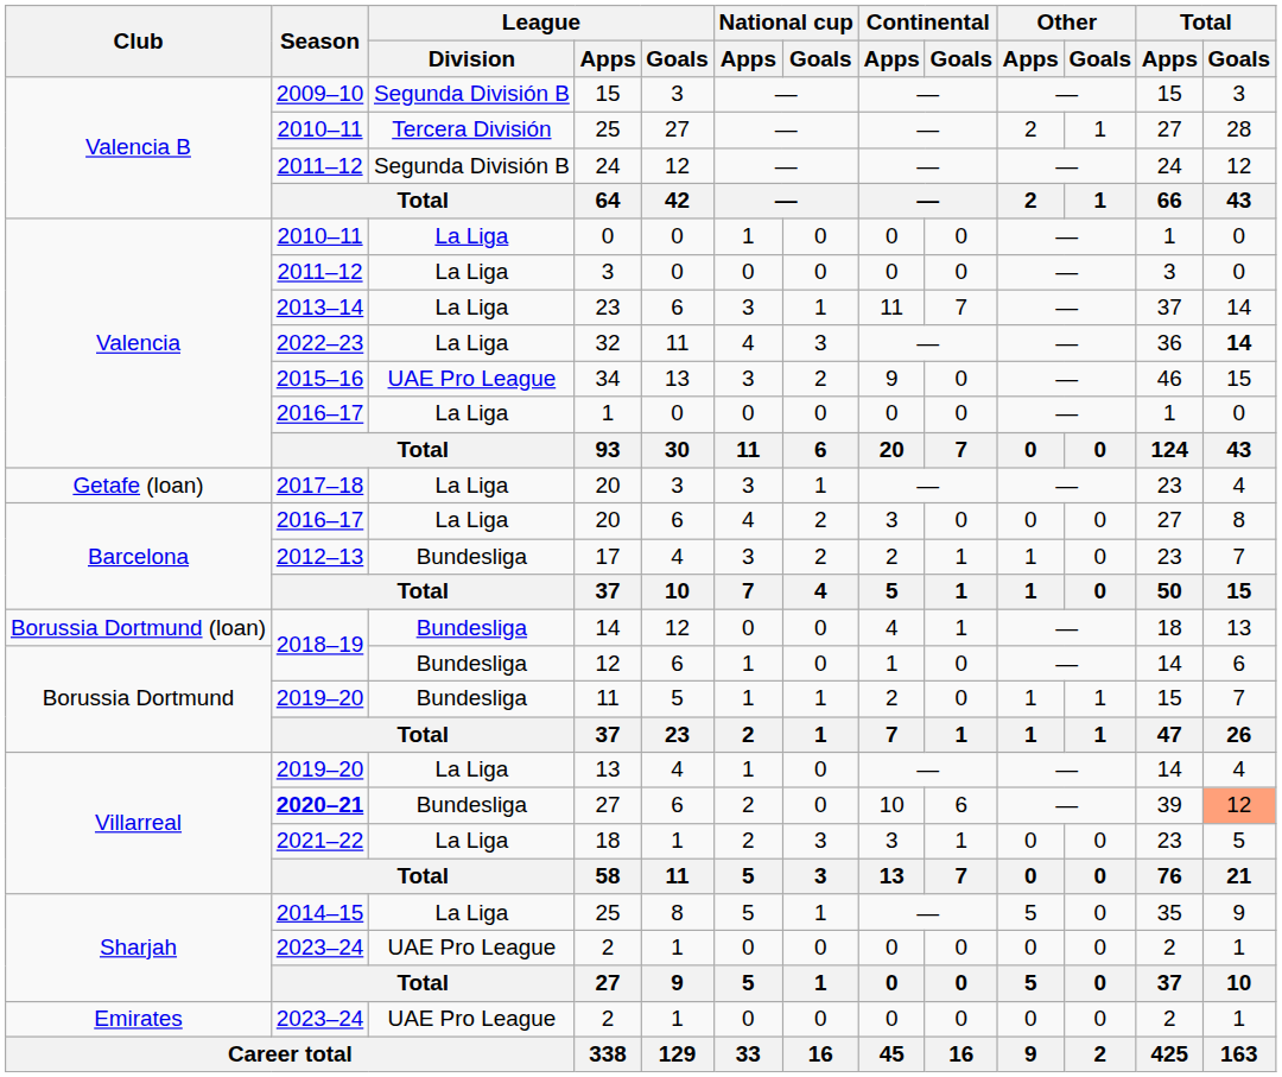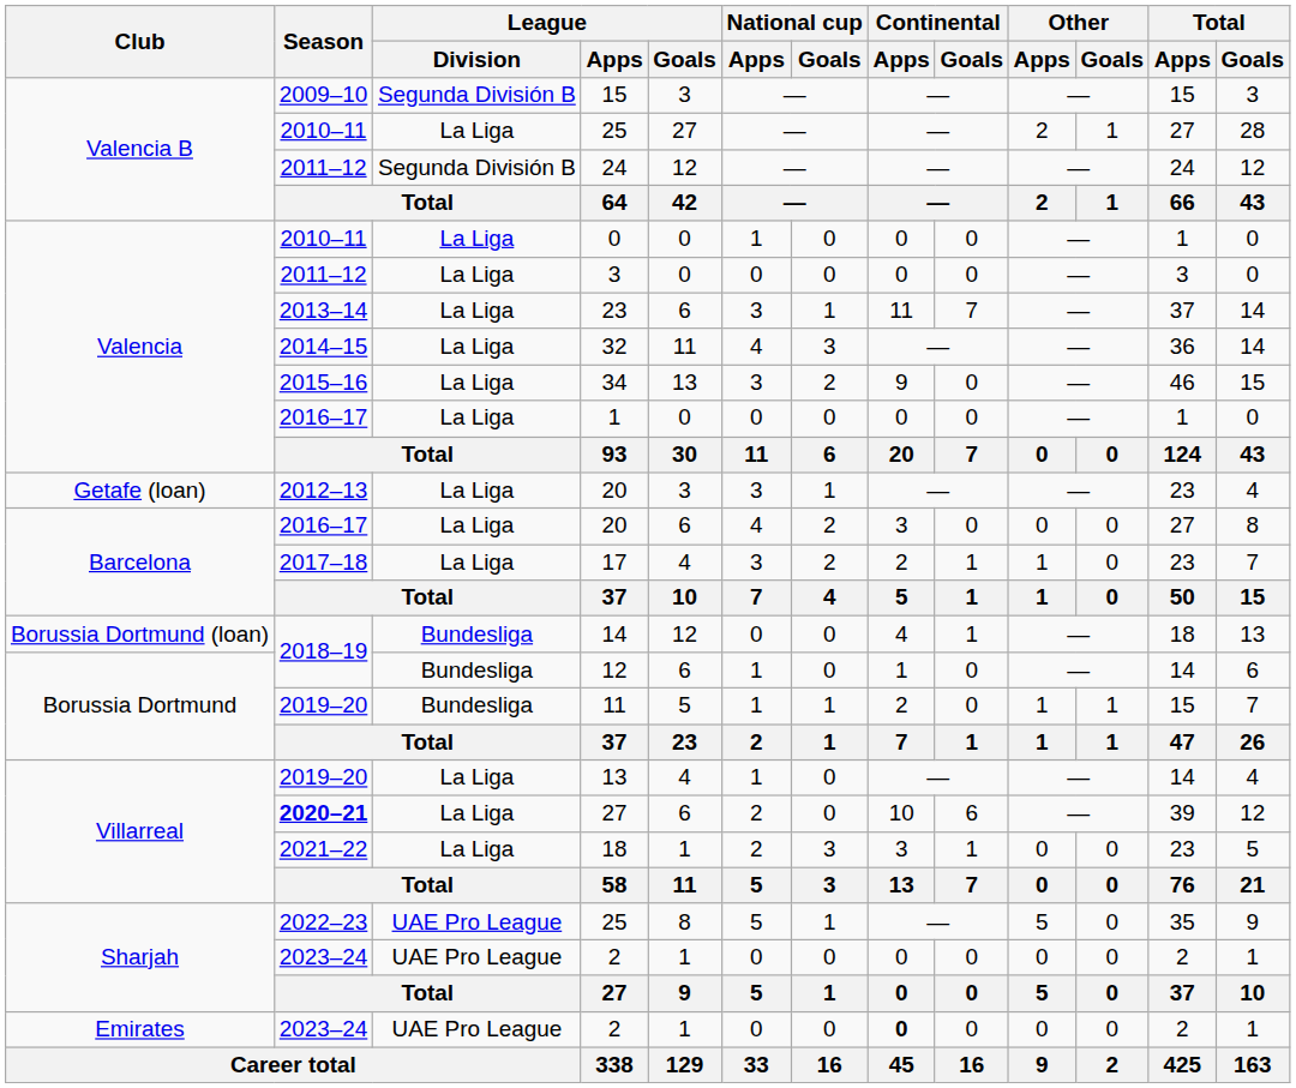Valencia B / 25 | League / Division: Tercera División -> La Liga
32 | Season: 2022–23 -> 2014–15
32 | Total / Goals: bold -> normal
34 | League / Division: UAE Pro League -> La Liga
Getafe (loan) / 20 | Season: 2017–18 -> 2012–13
17 | Season: 2012–13 -> 2017–18
17 | League / Division: Bundesliga -> La Liga
Villarreal / 27 | League / Division: Bundesliga -> La Liga
Villarreal / 27 | Total / Goals: lightsalmon background -> no background
Sharjah / 25 | Season: 2014–15 -> 2022–23
Sharjah / 25 | League / Division: La Liga -> UAE Pro League
Emirates / 2 | Continental / Apps: normal -> bold
